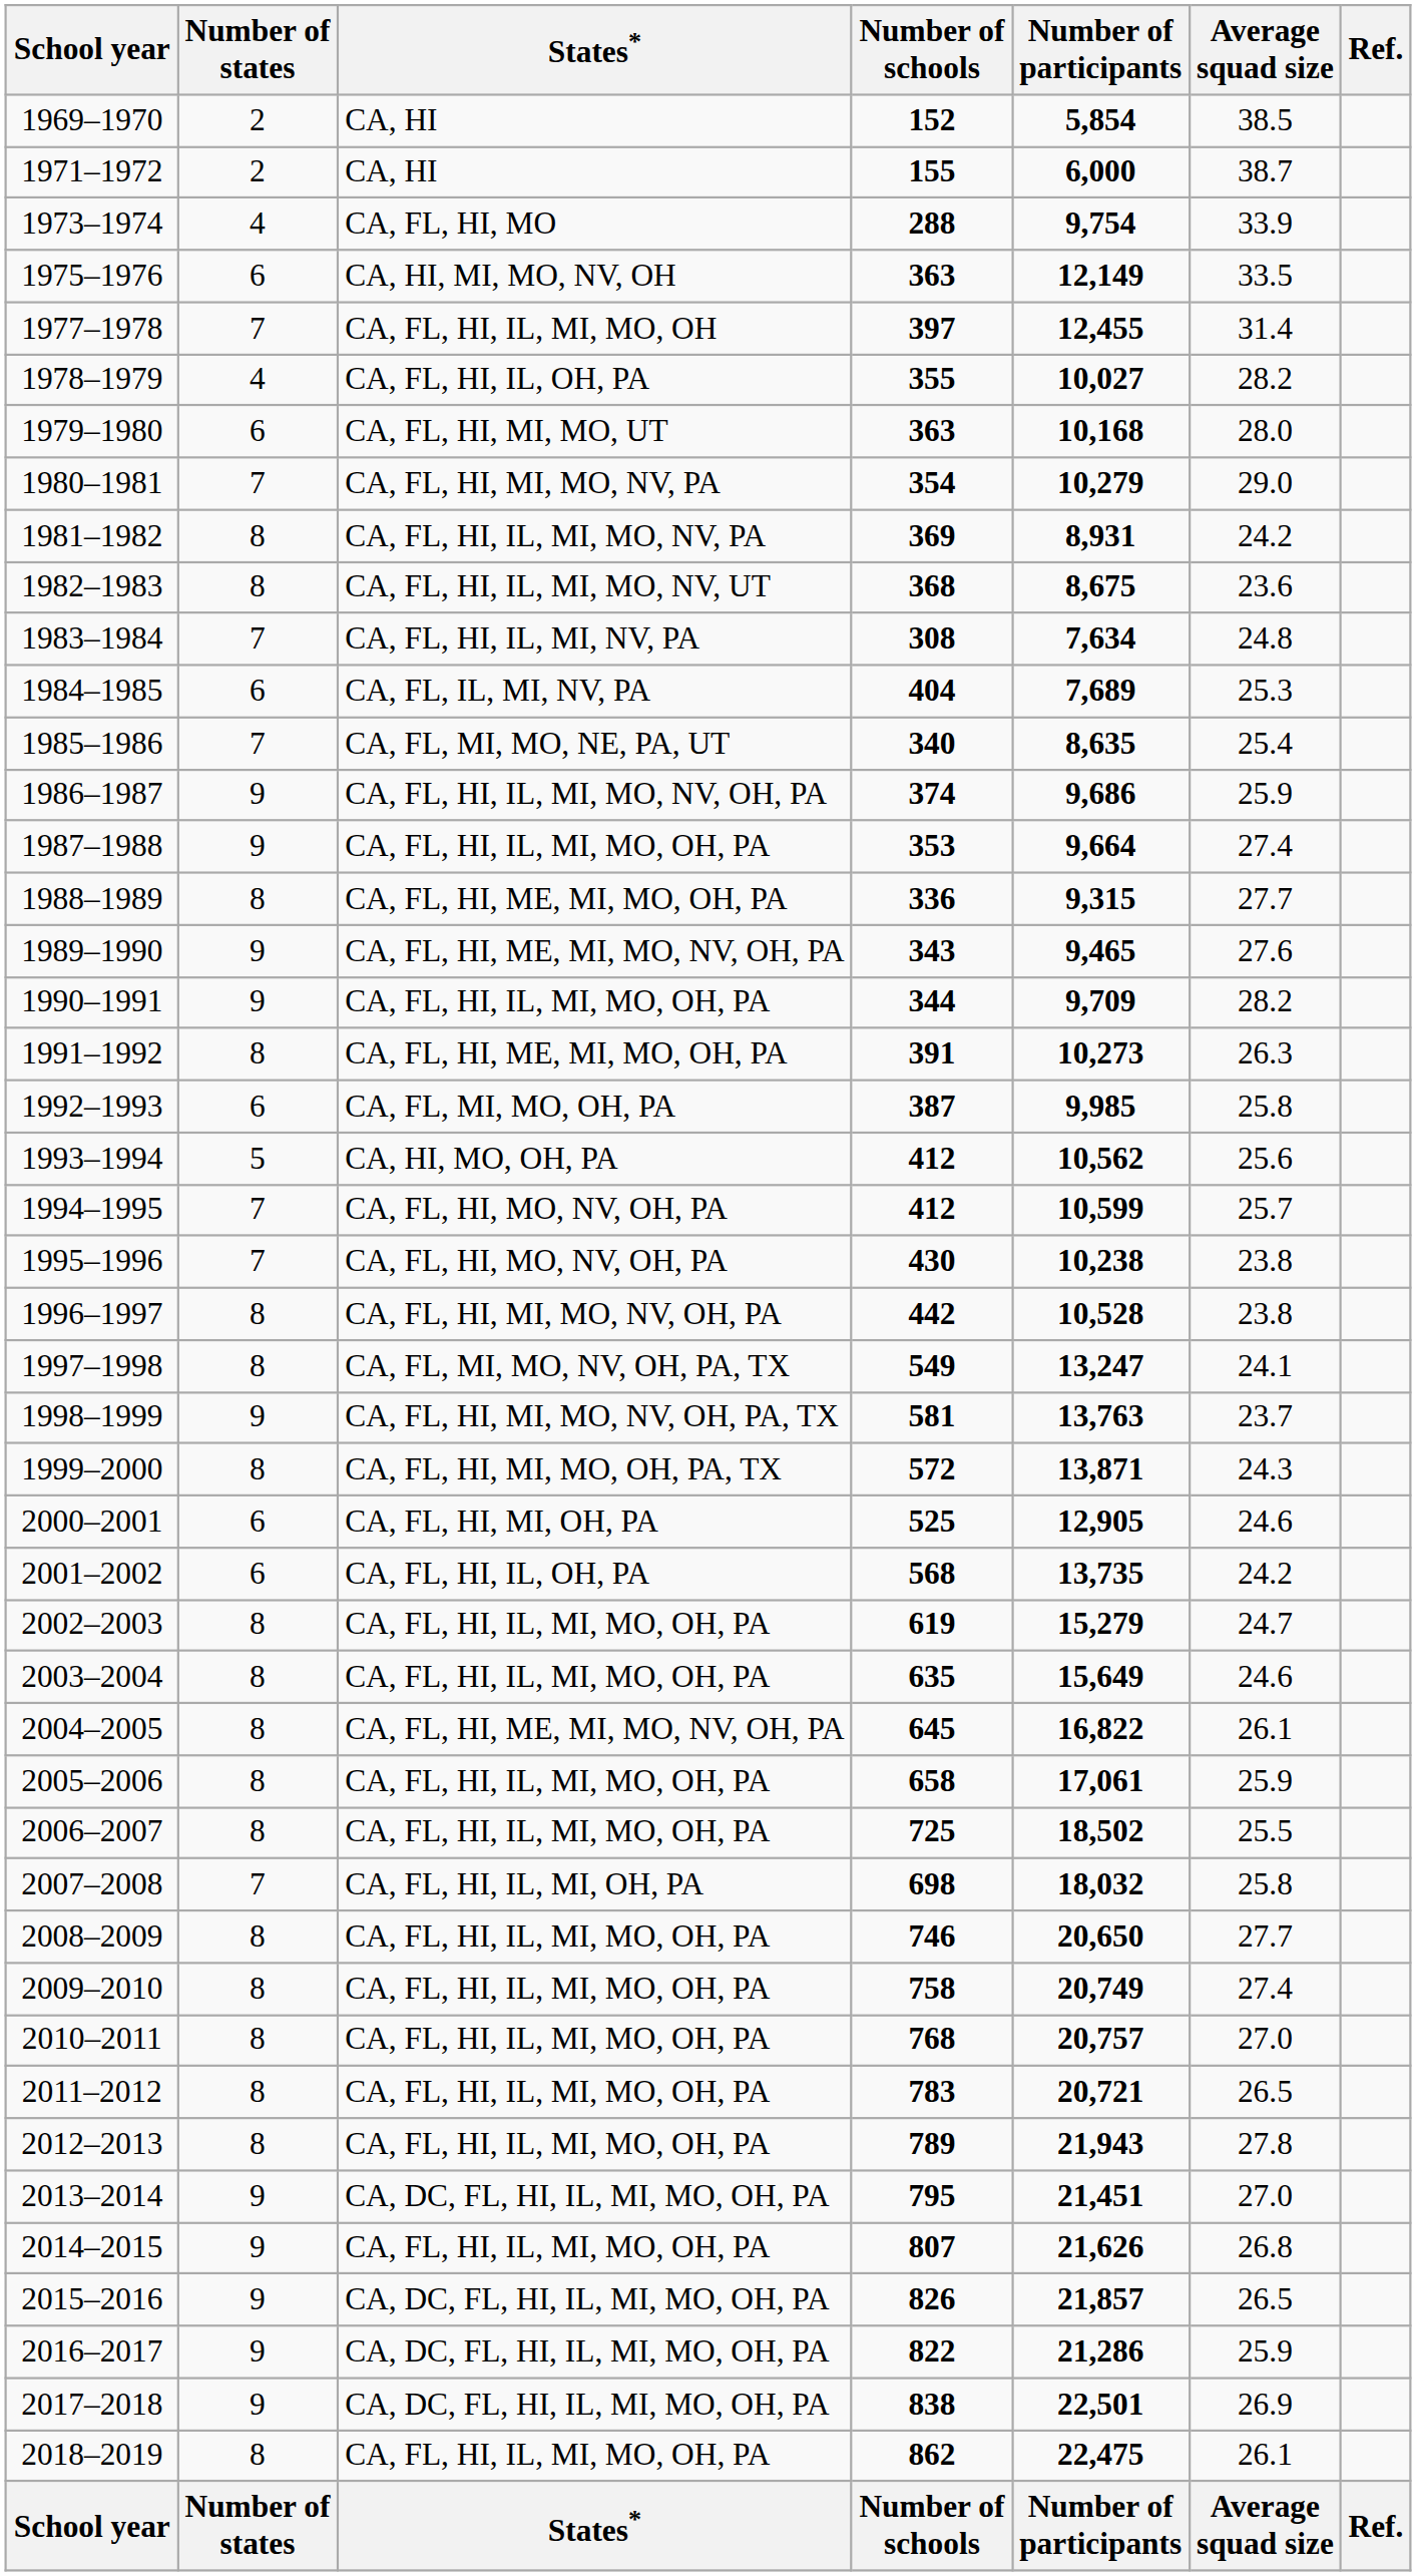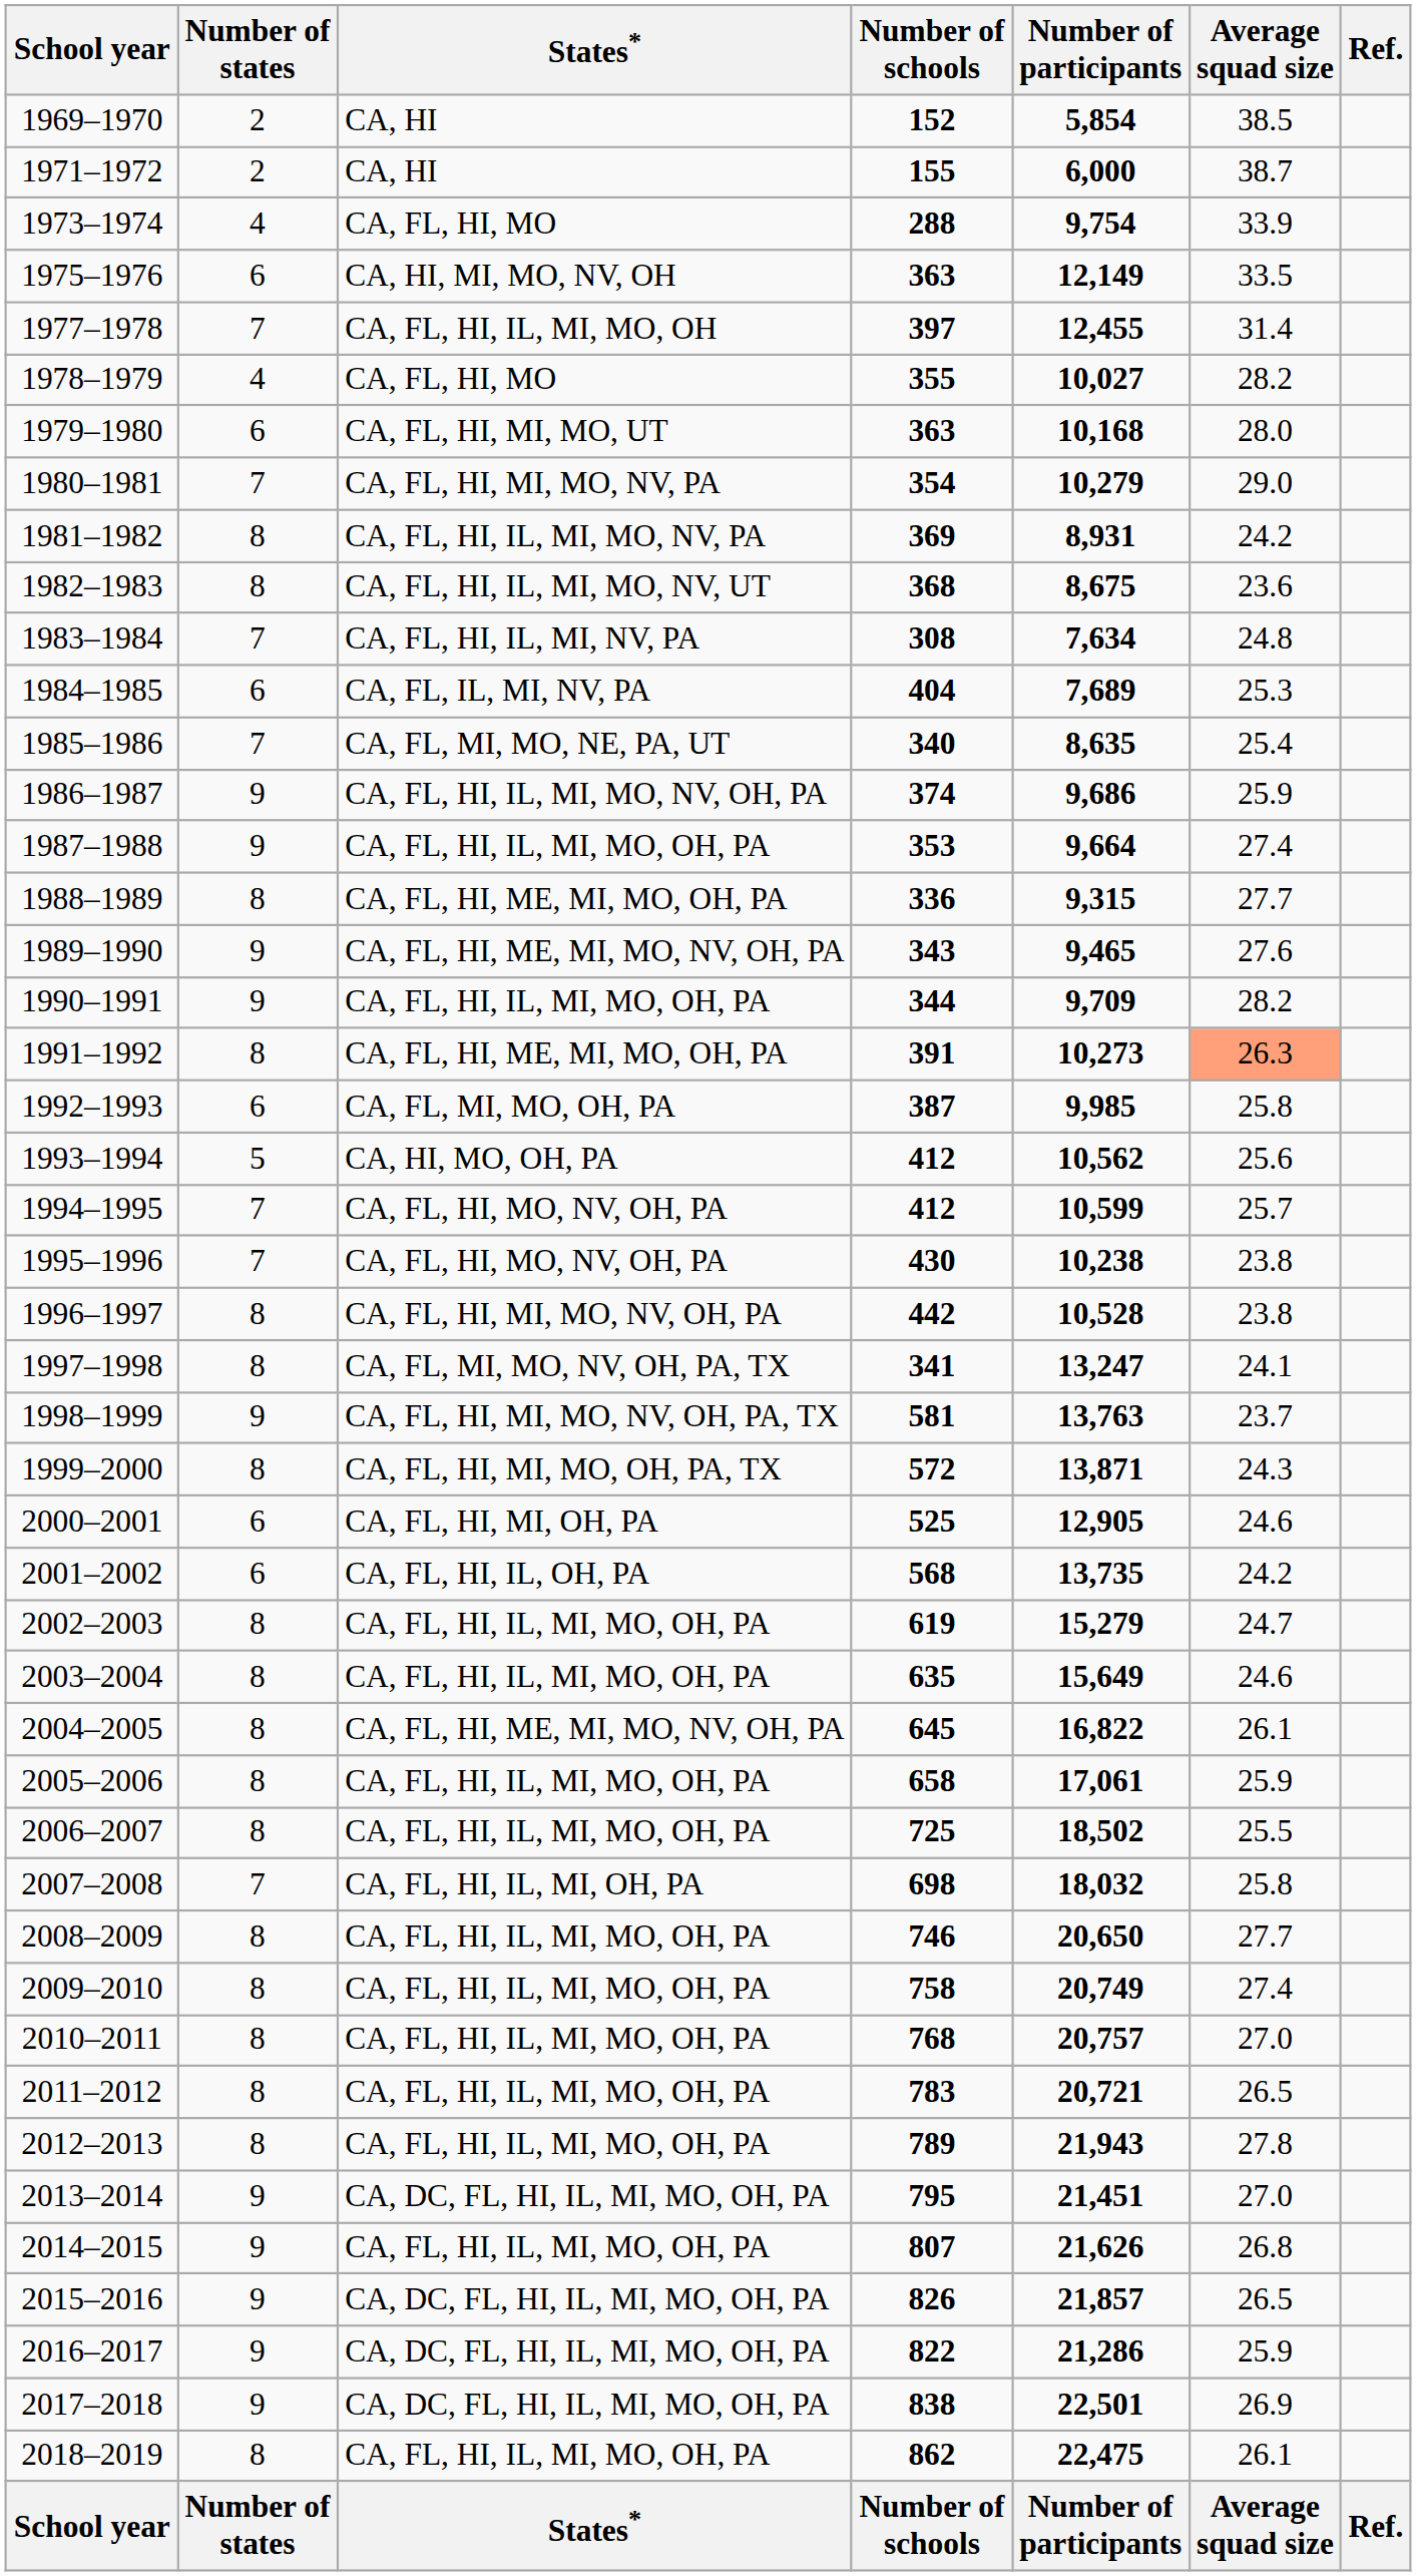1978–1979 | States*: CA, FL, HI, IL, OH, PA -> CA, FL, HI, MO
1991–1992 | Average squad size: no background -> lightsalmon background
1997–1998 | Number of schools: 549 -> 341
